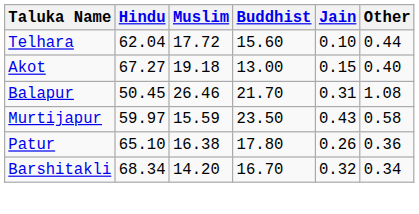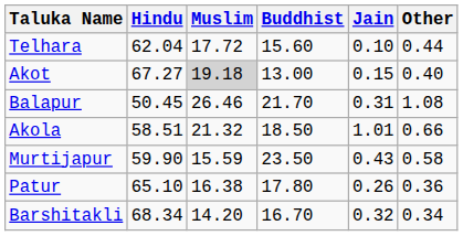Akot | Muslim: no background -> lightgrey background
+ row: Akola | 58.51 | 21.32 | 18.50 | 1.01 | 0.66
Murtijapur | Hindu: 59.97 -> 59.90
